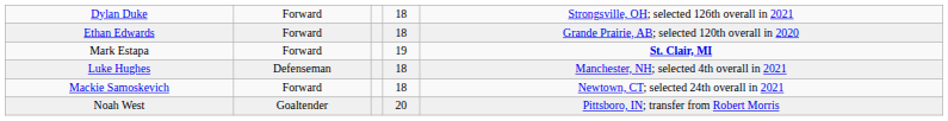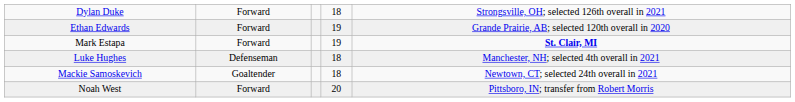Ethan Edwards | column 4: 18 -> 19
Mackie Samoskevich | column 2: Forward -> Goaltender
Noah West | column 2: Goaltender -> Forward
